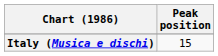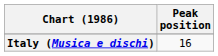Italy (Musica e dischi) | Peak position: 15 -> 16
